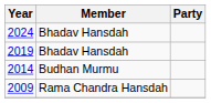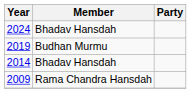2019 | Member: Bhadav Hansdah -> Budhan Murmu
2014 | Member: Budhan Murmu -> Bhadav Hansdah
